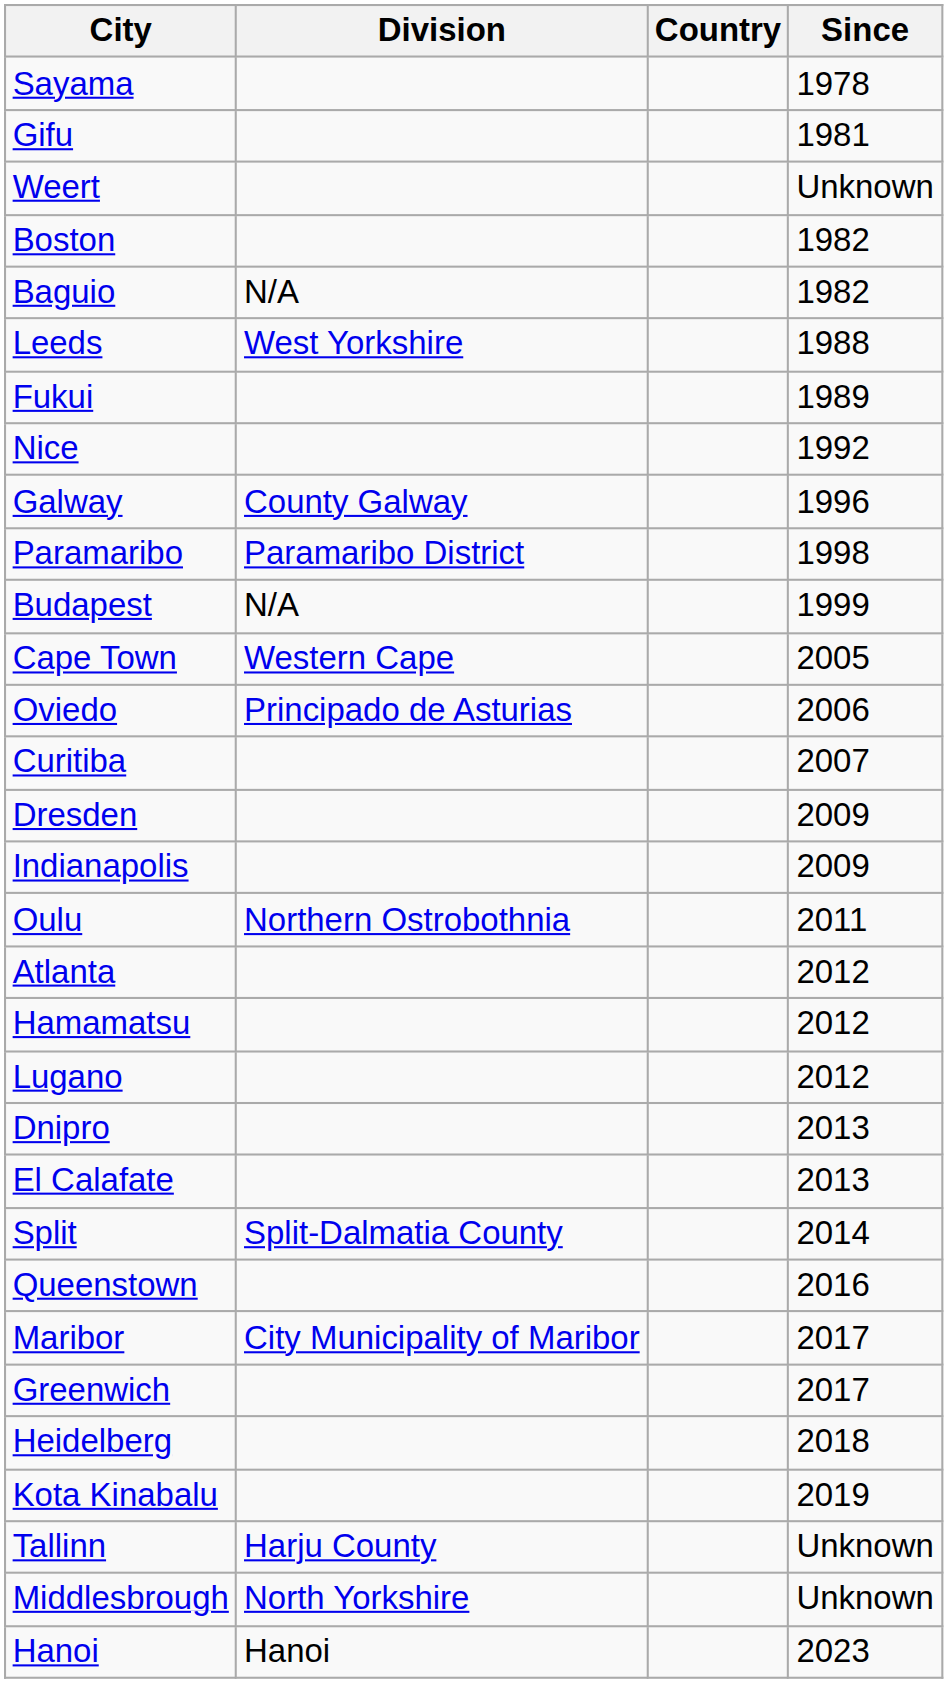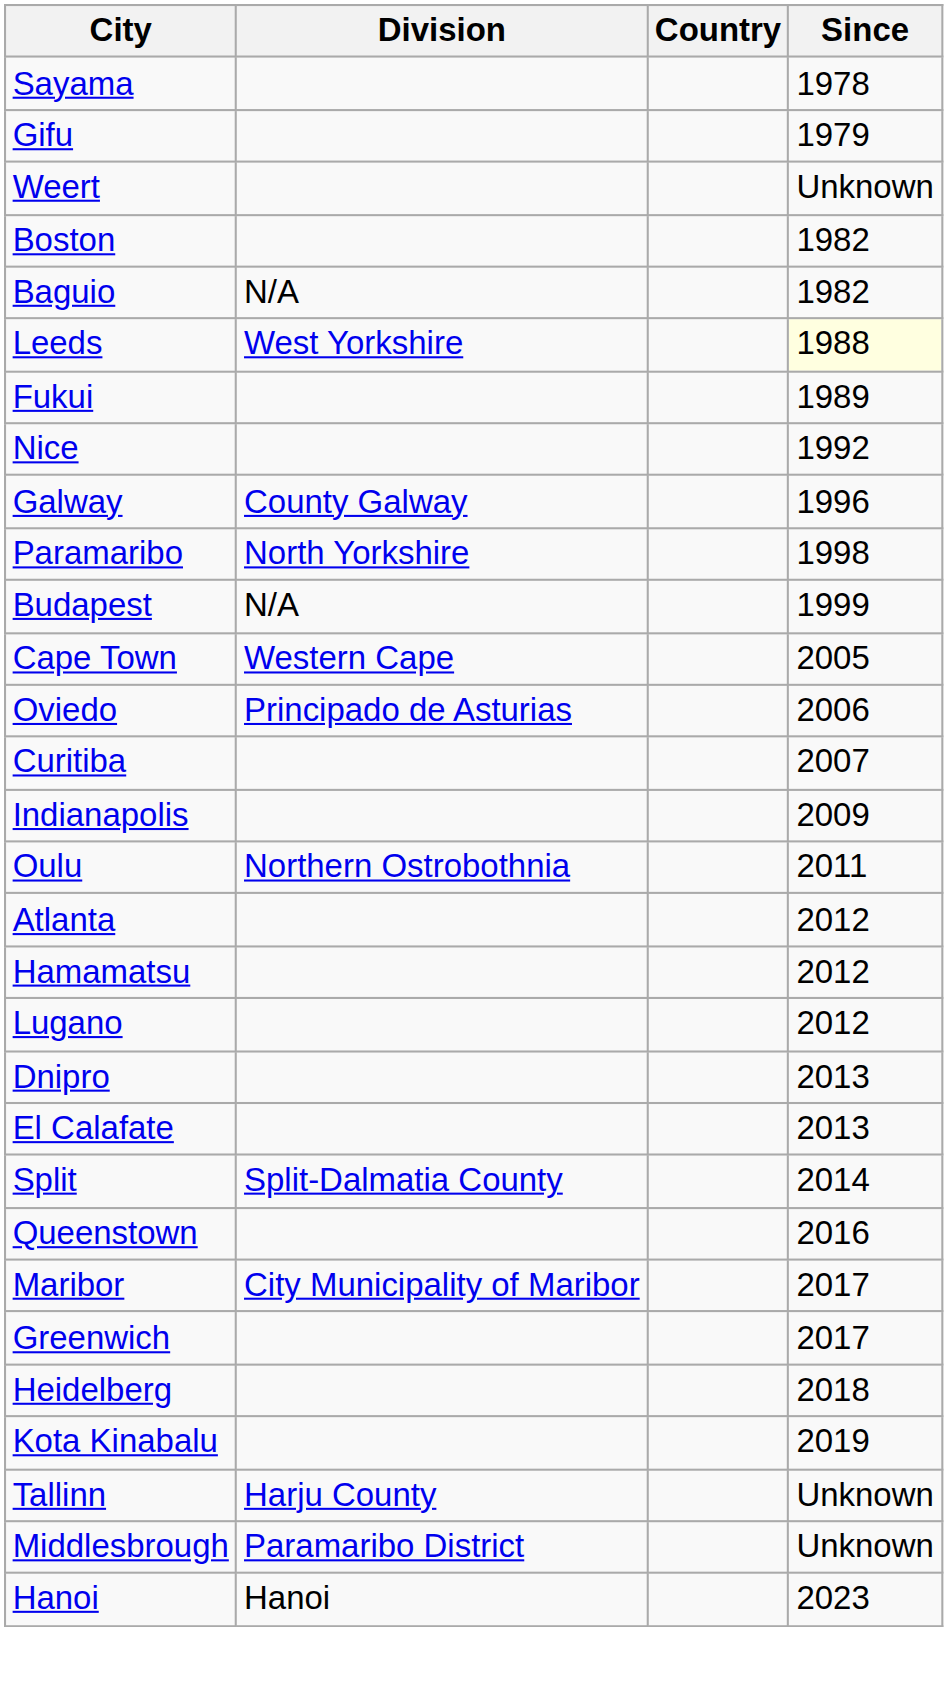Gifu | Since: 1981 -> 1979
Leeds | Since: no background -> lightyellow background
Paramaribo | Division: Paramaribo District -> North Yorkshire
- row: Dresden | 2009
Middlesbrough | Division: North Yorkshire -> Paramaribo District
